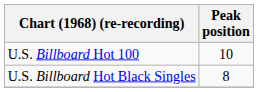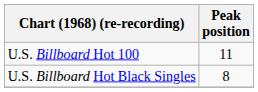U.S. Billboard Hot 100 | Peak position: 10 -> 11
